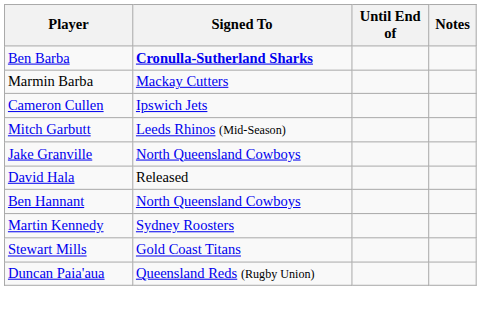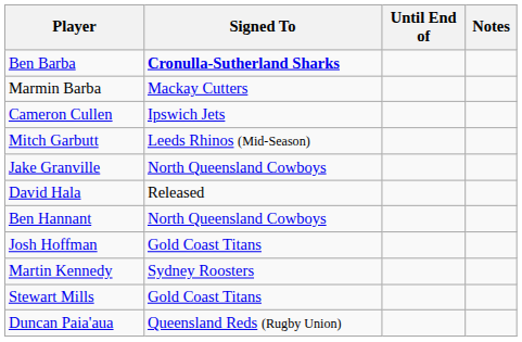+ row: Josh Hoffman | Gold Coast Titans
